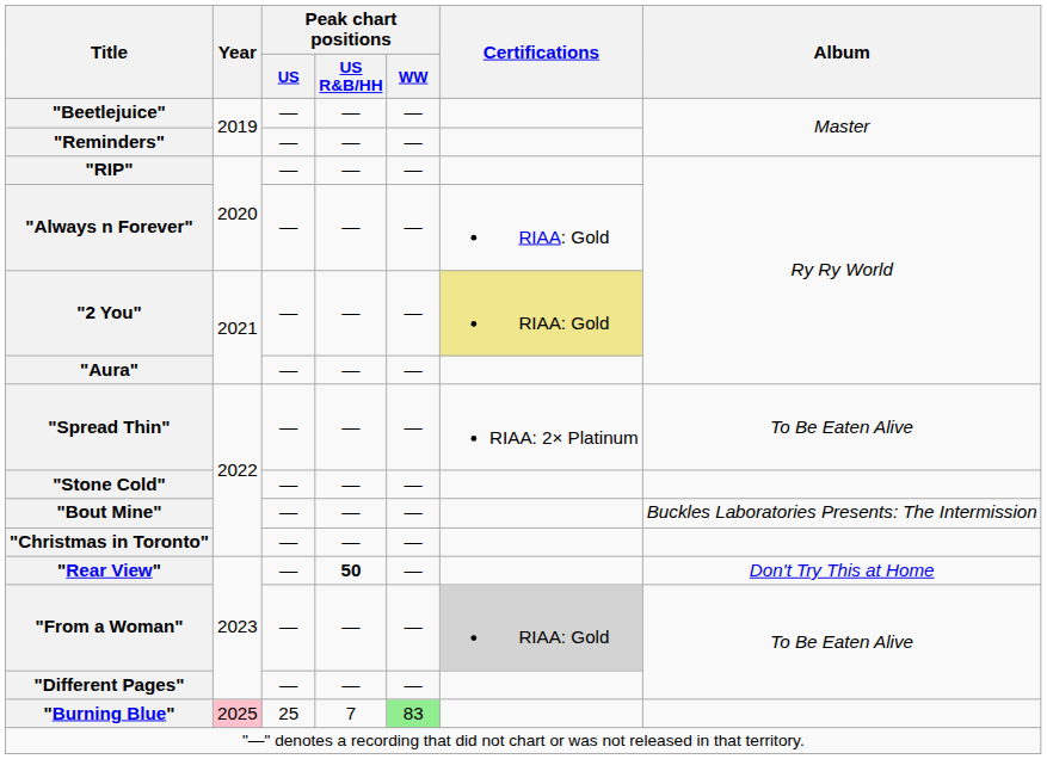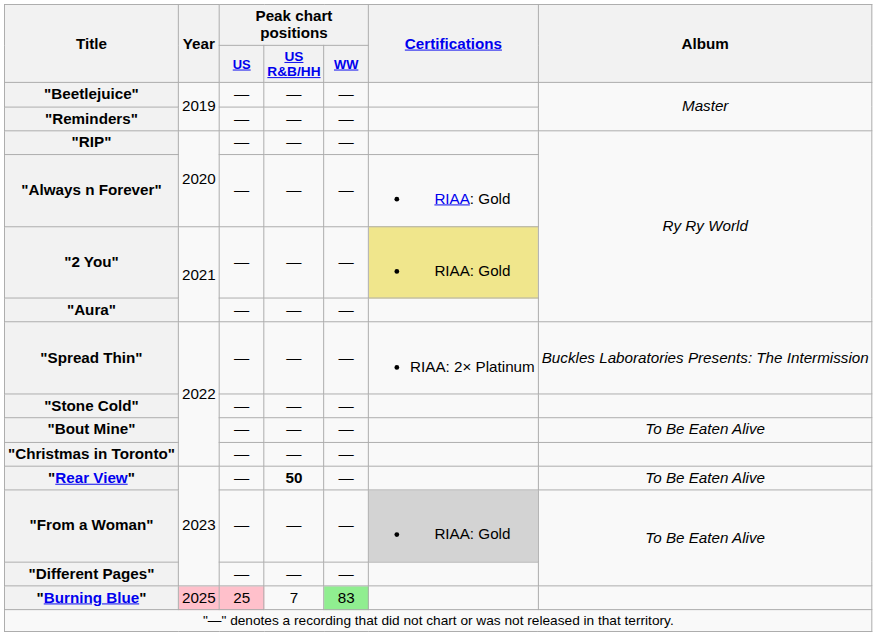"Spread Thin" | Album: To Be Eaten Alive -> Buckles Laboratories Presents: The Intermission
"Bout Mine" | Album: Buckles Laboratories Presents: The Intermission -> To Be Eaten Alive
"Rear View" | Album: Don't Try This at Home -> To Be Eaten Alive
"Burning Blue" | Peak chart positions / US: no background -> pink background
